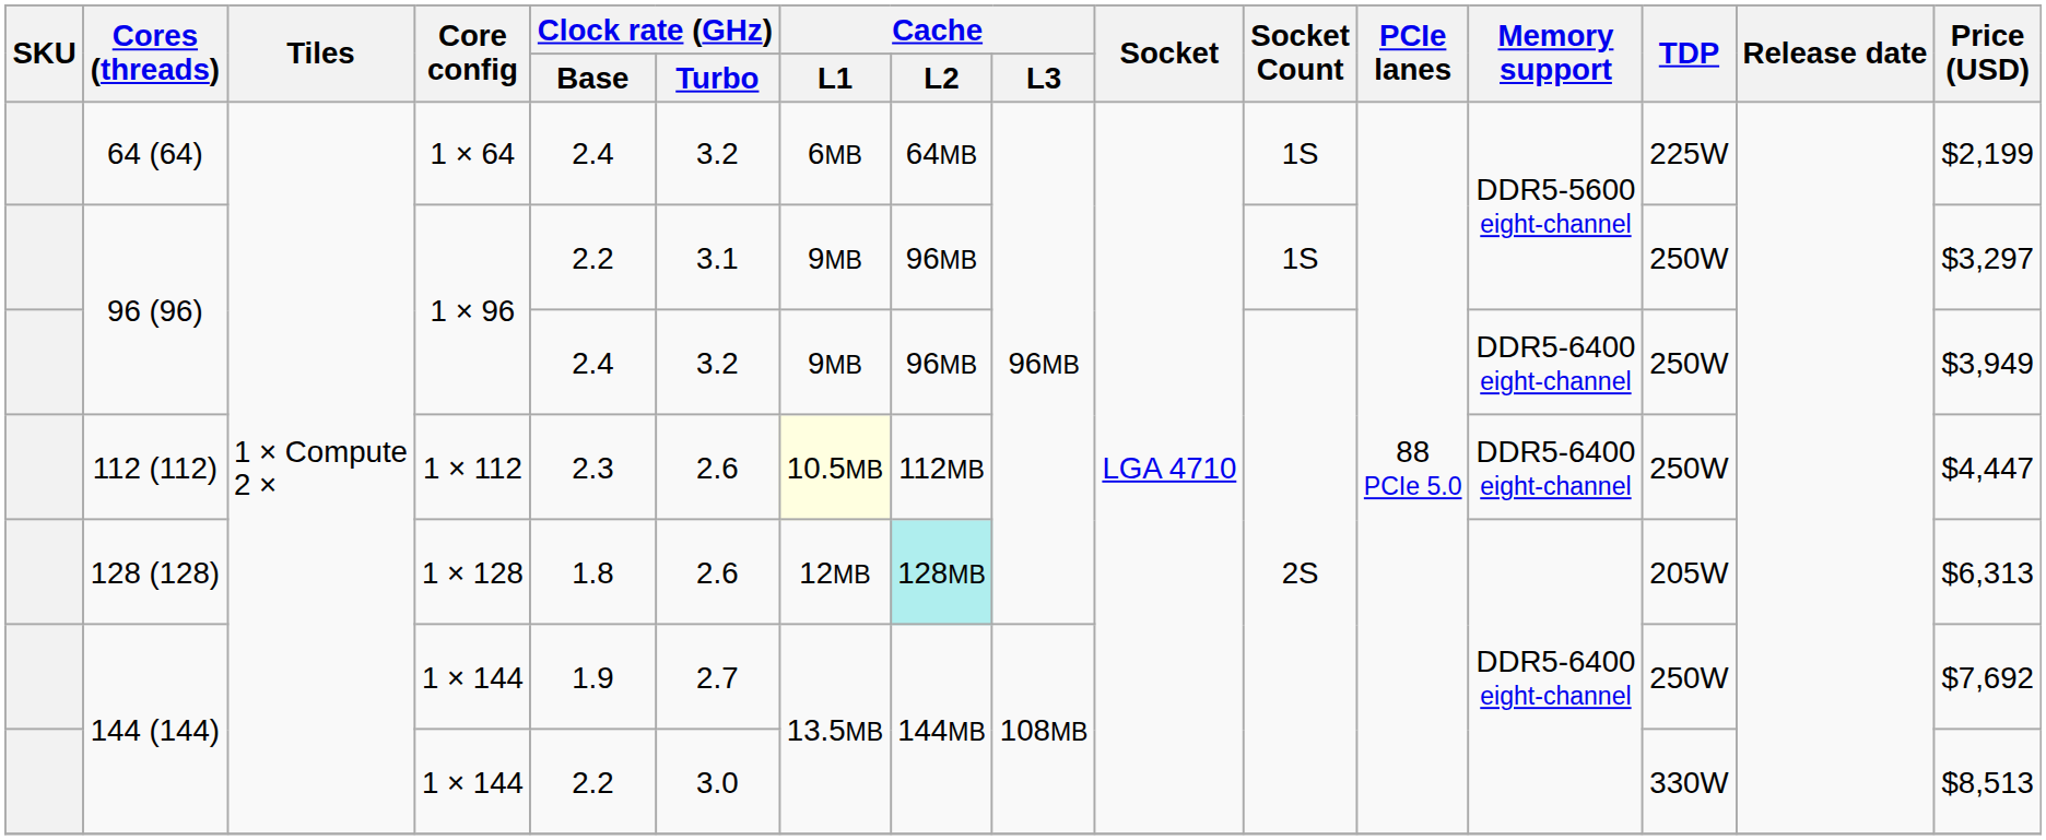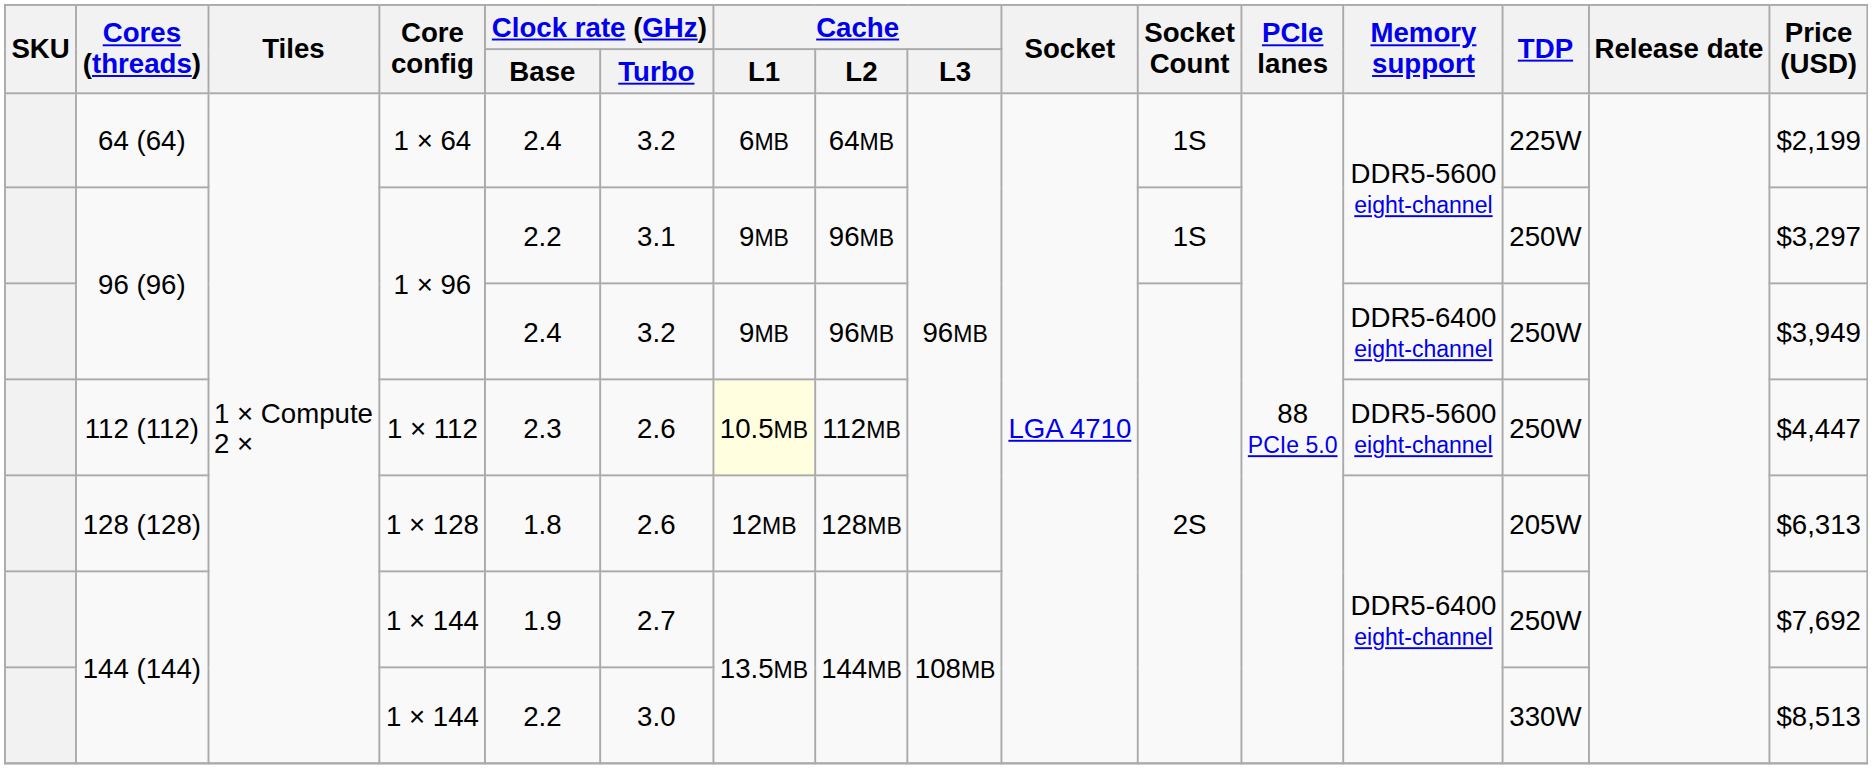112 (112) | Memory support: DDR5-6400 eight-channel -> DDR5-5600 eight-channel
128 (128) | Cache / L2: paleturquoise background -> no background
